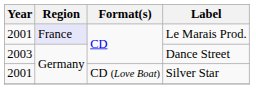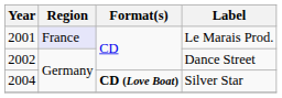Dance Street | Year: 2003 -> 2002
Silver Star | Year: 2001 -> 2004
Silver Star | Format(s): normal -> bold
